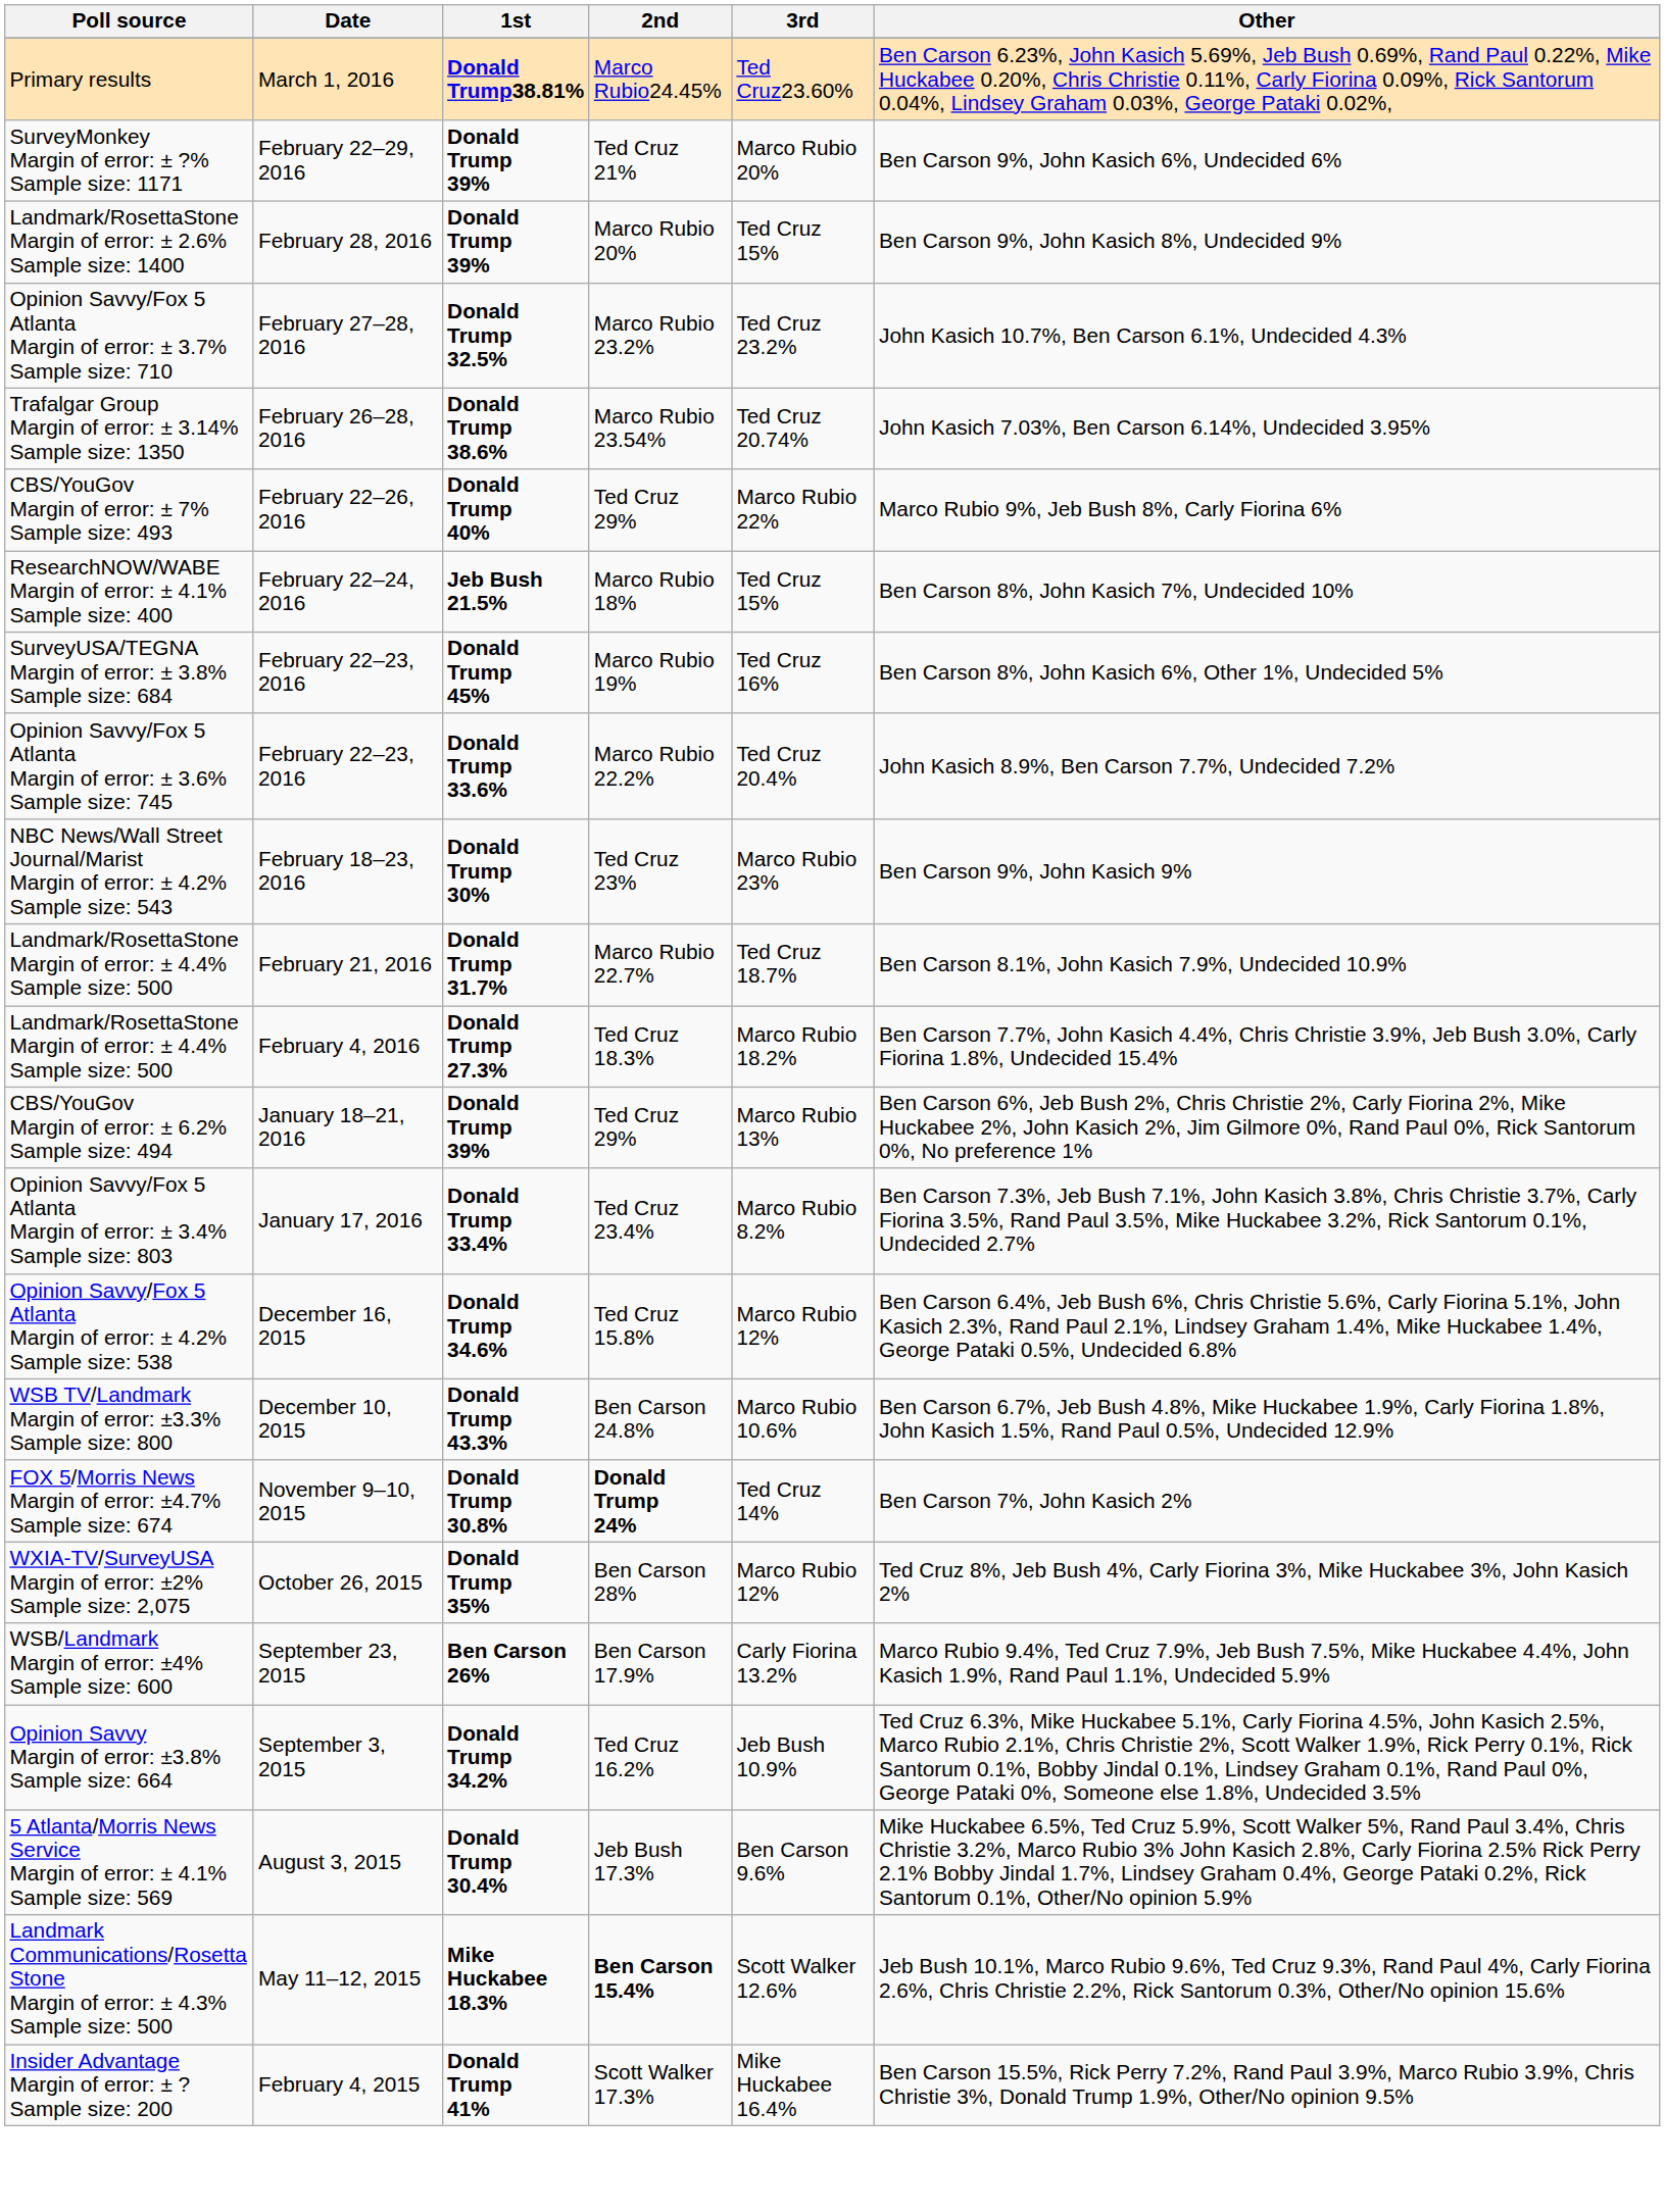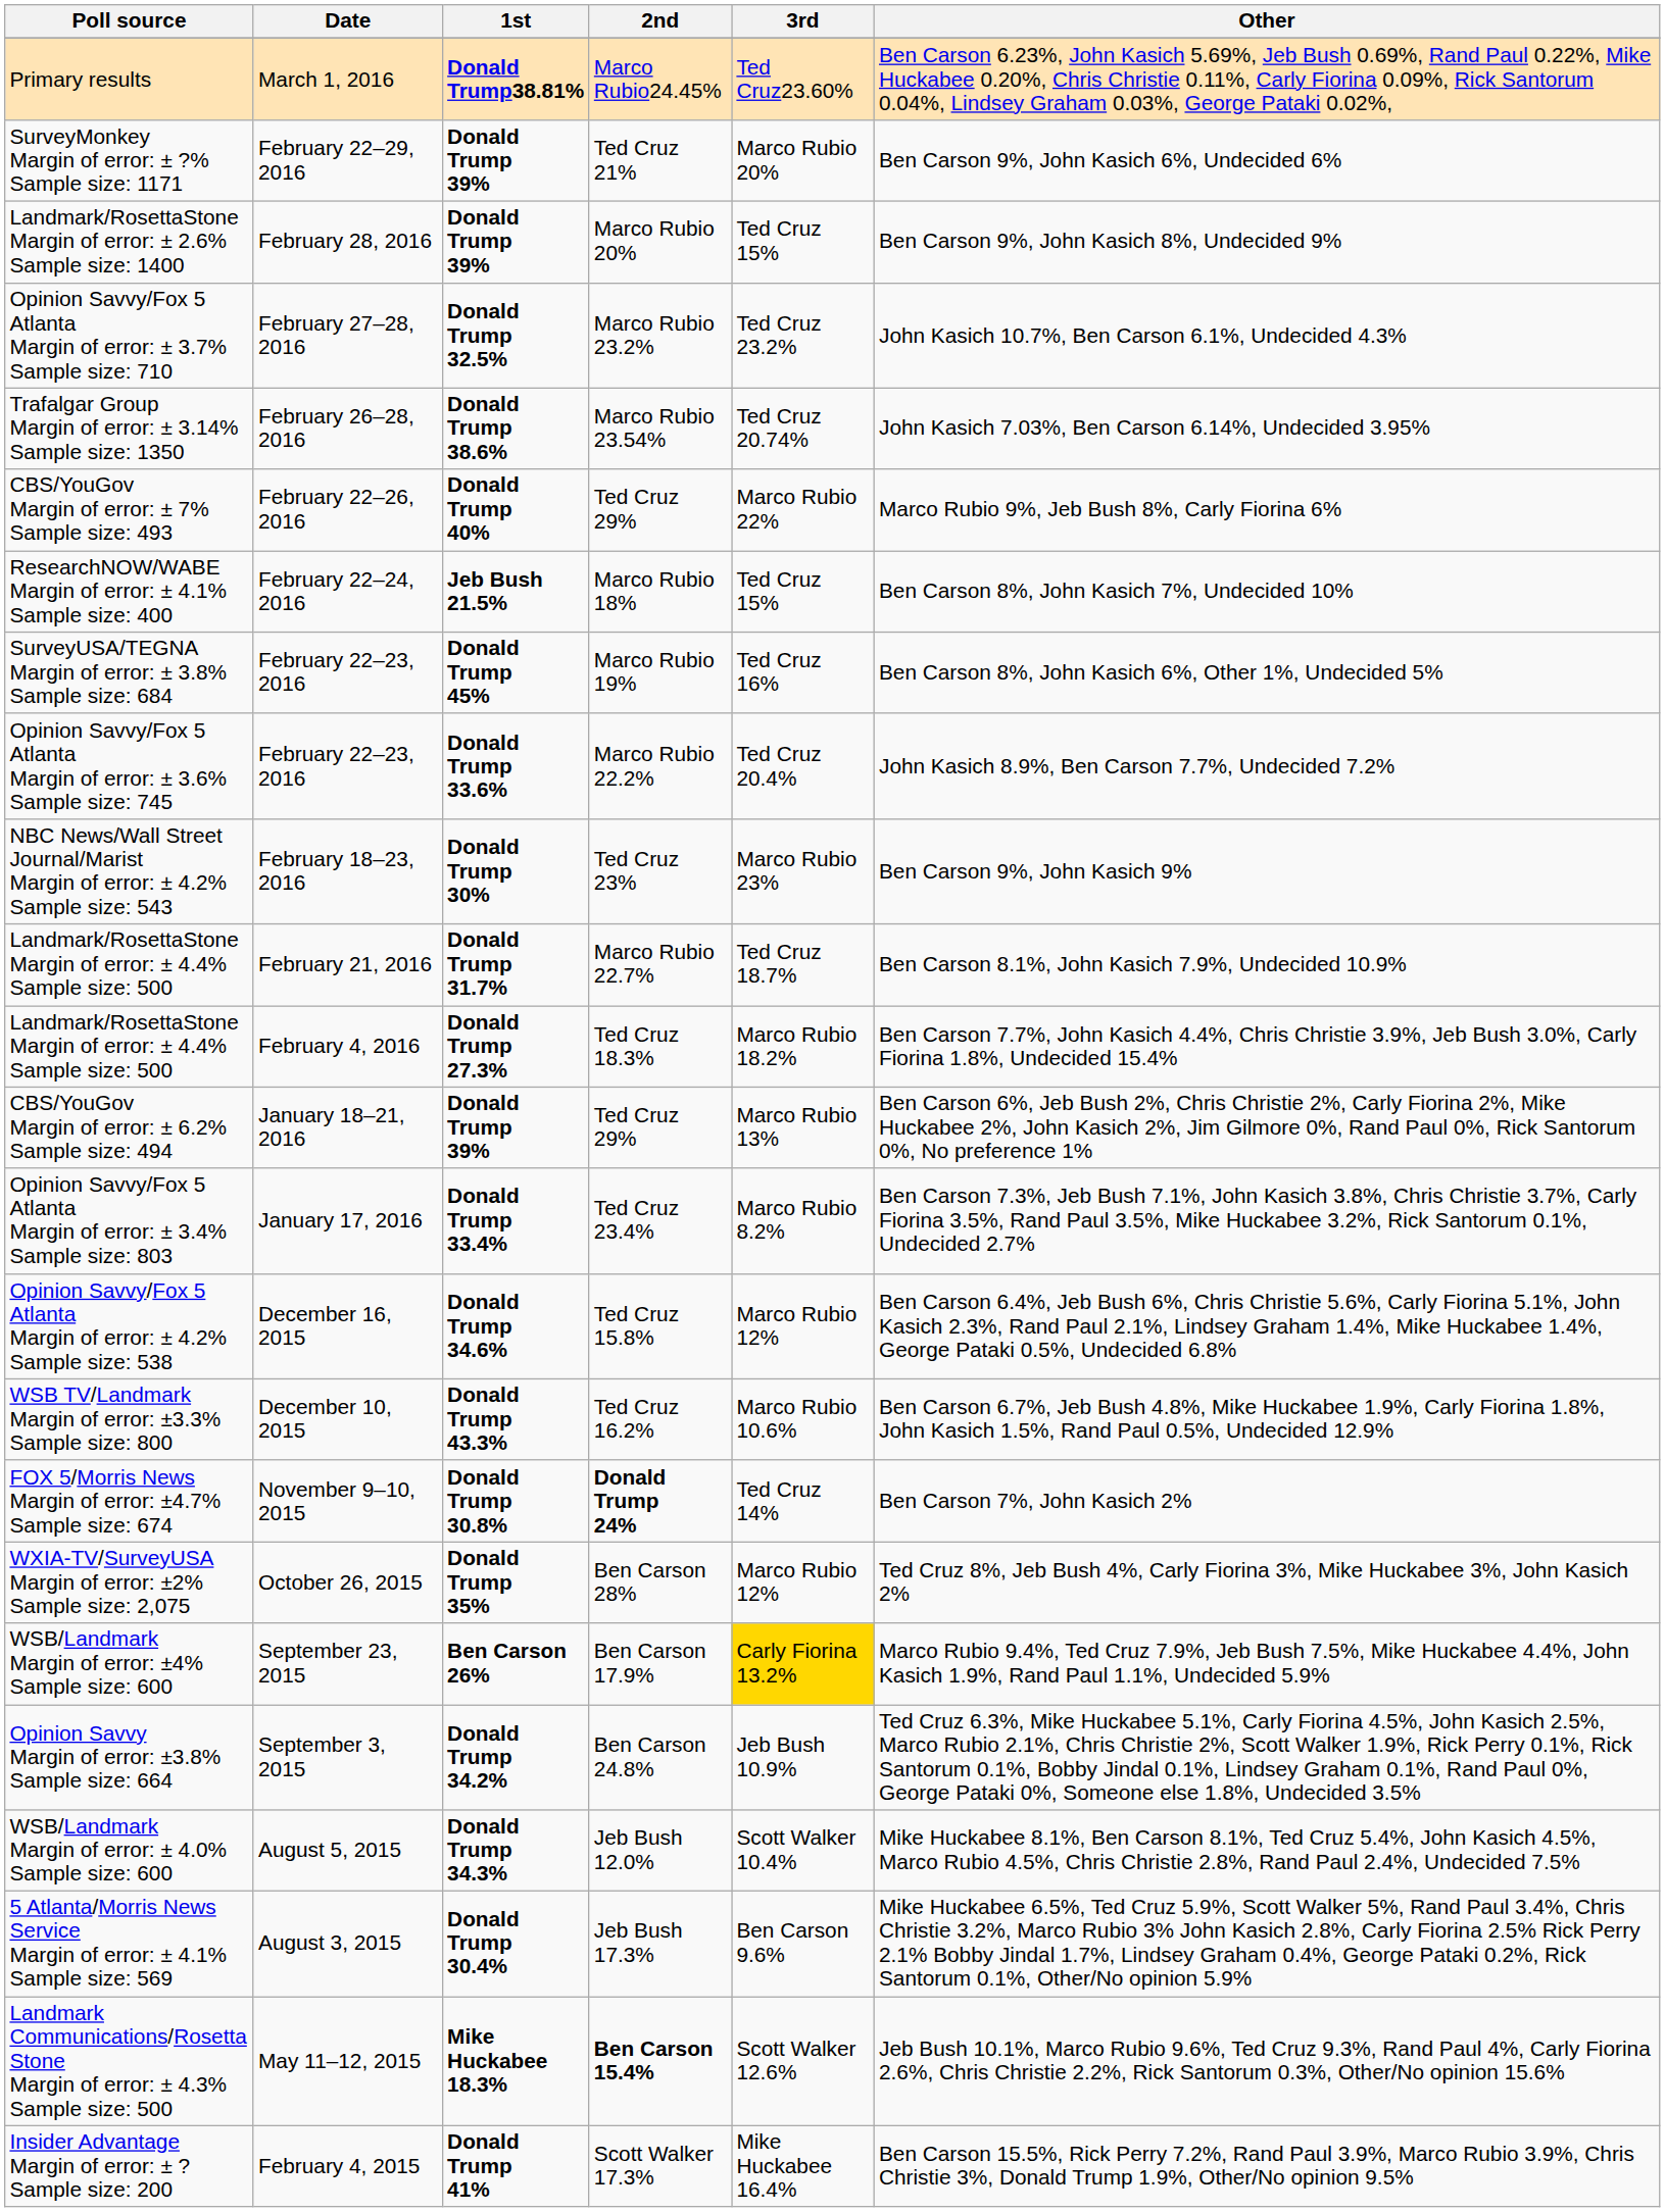WSB TV/Landmark Margin of error: ±3.3% Sample size: 800 | 2nd: Ben Carson 24.8% -> Ted Cruz 16.2%
WSB/Landmark Margin of error: ±4% Sample size: 600 | 3rd: no background -> gold background
Opinion Savvy Margin of error: ±3.8% Sample size: 664 | 2nd: Ted Cruz 16.2% -> Ben Carson 24.8%
+ row: WSB/Landmark Margin of error: ± 4.0% Sample size: 600 | August 5, 2015 | Donald Trump 34.3% | Jeb Bush 12.0% | Scott Walker 10.4% | Mike Huckabee 8.1%, Ben Carson 8.1%, Ted Cruz 5.4%, John Kasich 4.5%, Marco Rubio 4.5%, Chris Christie 2.8%, Rand Paul 2.4%, Undecided 7.5%
